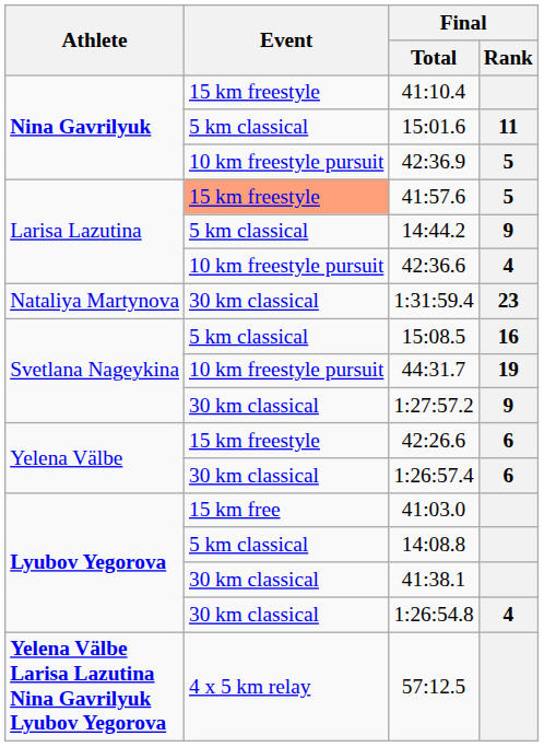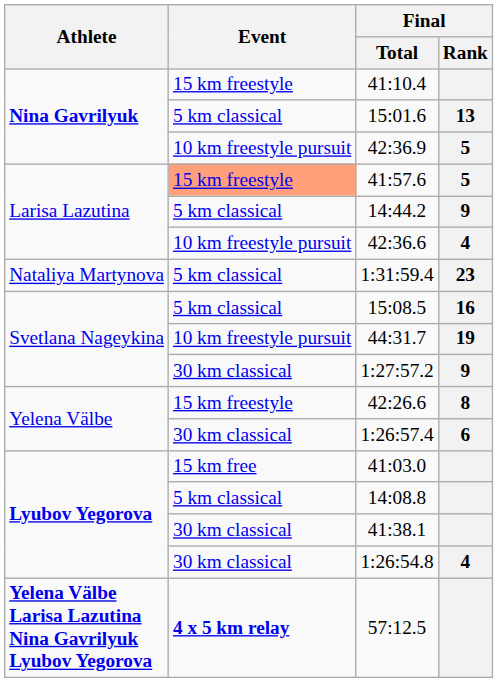15:01.6 | Final / Rank: 11 -> 13
1:31:59.4 | Event: 30 km classical -> 5 km classical
42:26.6 | Final / Rank: 6 -> 8
57:12.5 | Event: normal -> bold
